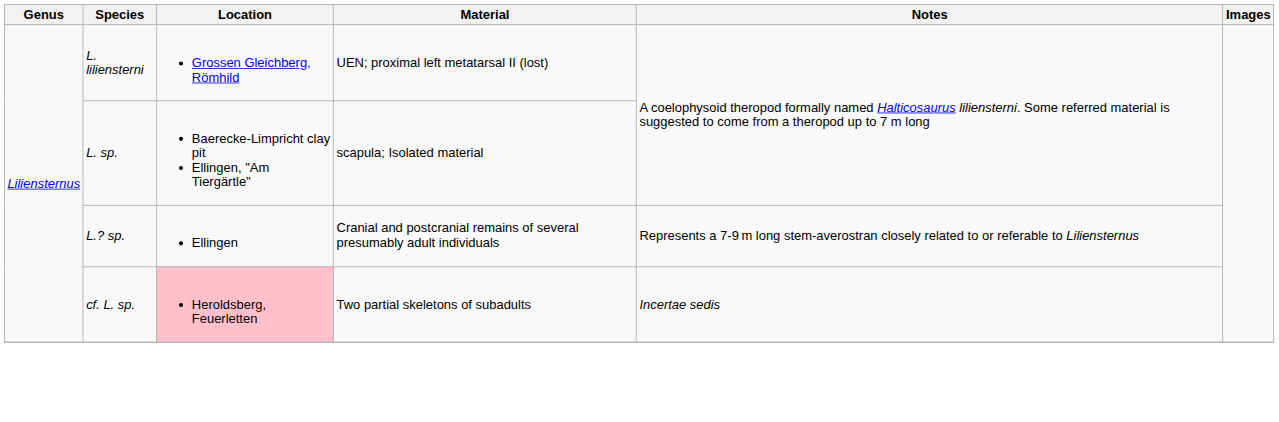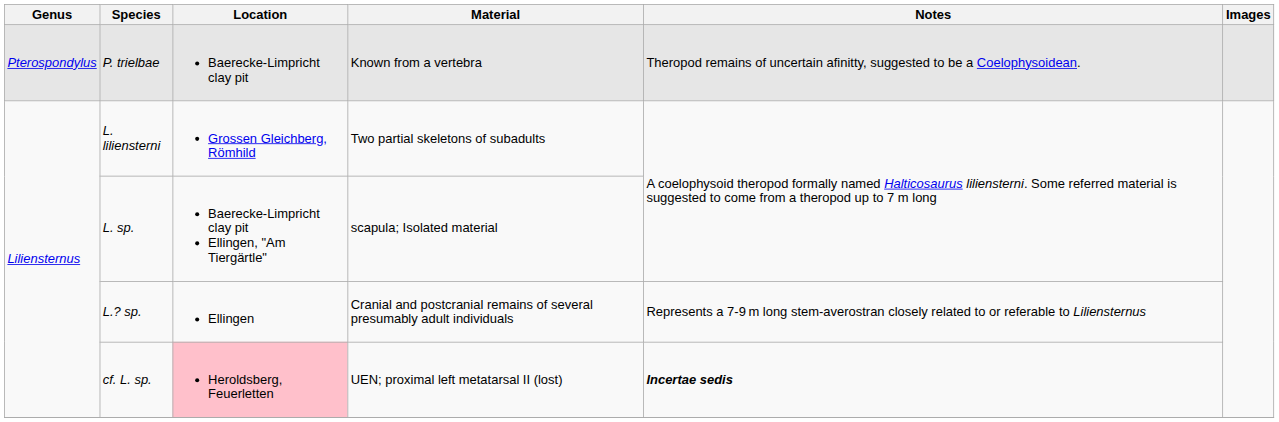+ row: Pterospondylus | P. trielbae | Baerecke-Limpricht clay pit | Known from a vertebra | Theropod remains of uncertain afinitty, suggested to be a Coelophysoidean.
L. liliensterni | Material: UEN; proximal left metatarsal II (lost) -> Two partial skeletons of subadults
cf. L. sp. | Material: Two partial skeletons of subadults -> UEN; proximal left metatarsal II (lost)
cf. L. sp. | Notes: normal -> bold
